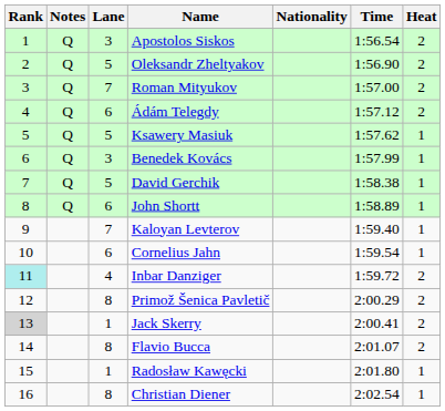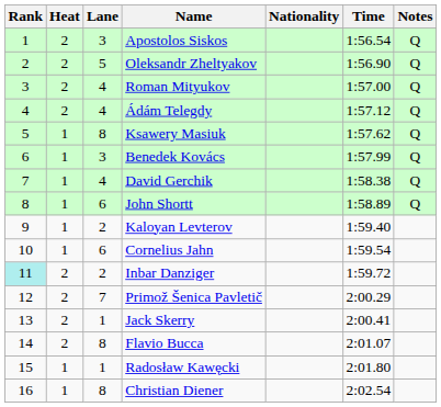columns swapped: Heat <-> Notes
Roman Mityukov | Lane: 7 -> 4
Ádám Telegdy | Lane: 6 -> 4
Ksawery Masiuk | Lane: 5 -> 8
David Gerchik | Lane: 5 -> 4
Kaloyan Levterov | Lane: 7 -> 2
Inbar Danziger | Lane: 4 -> 2
Primož Šenica Pavletič | Lane: 8 -> 7
Jack Skerry | Rank: lightgrey background -> no background
